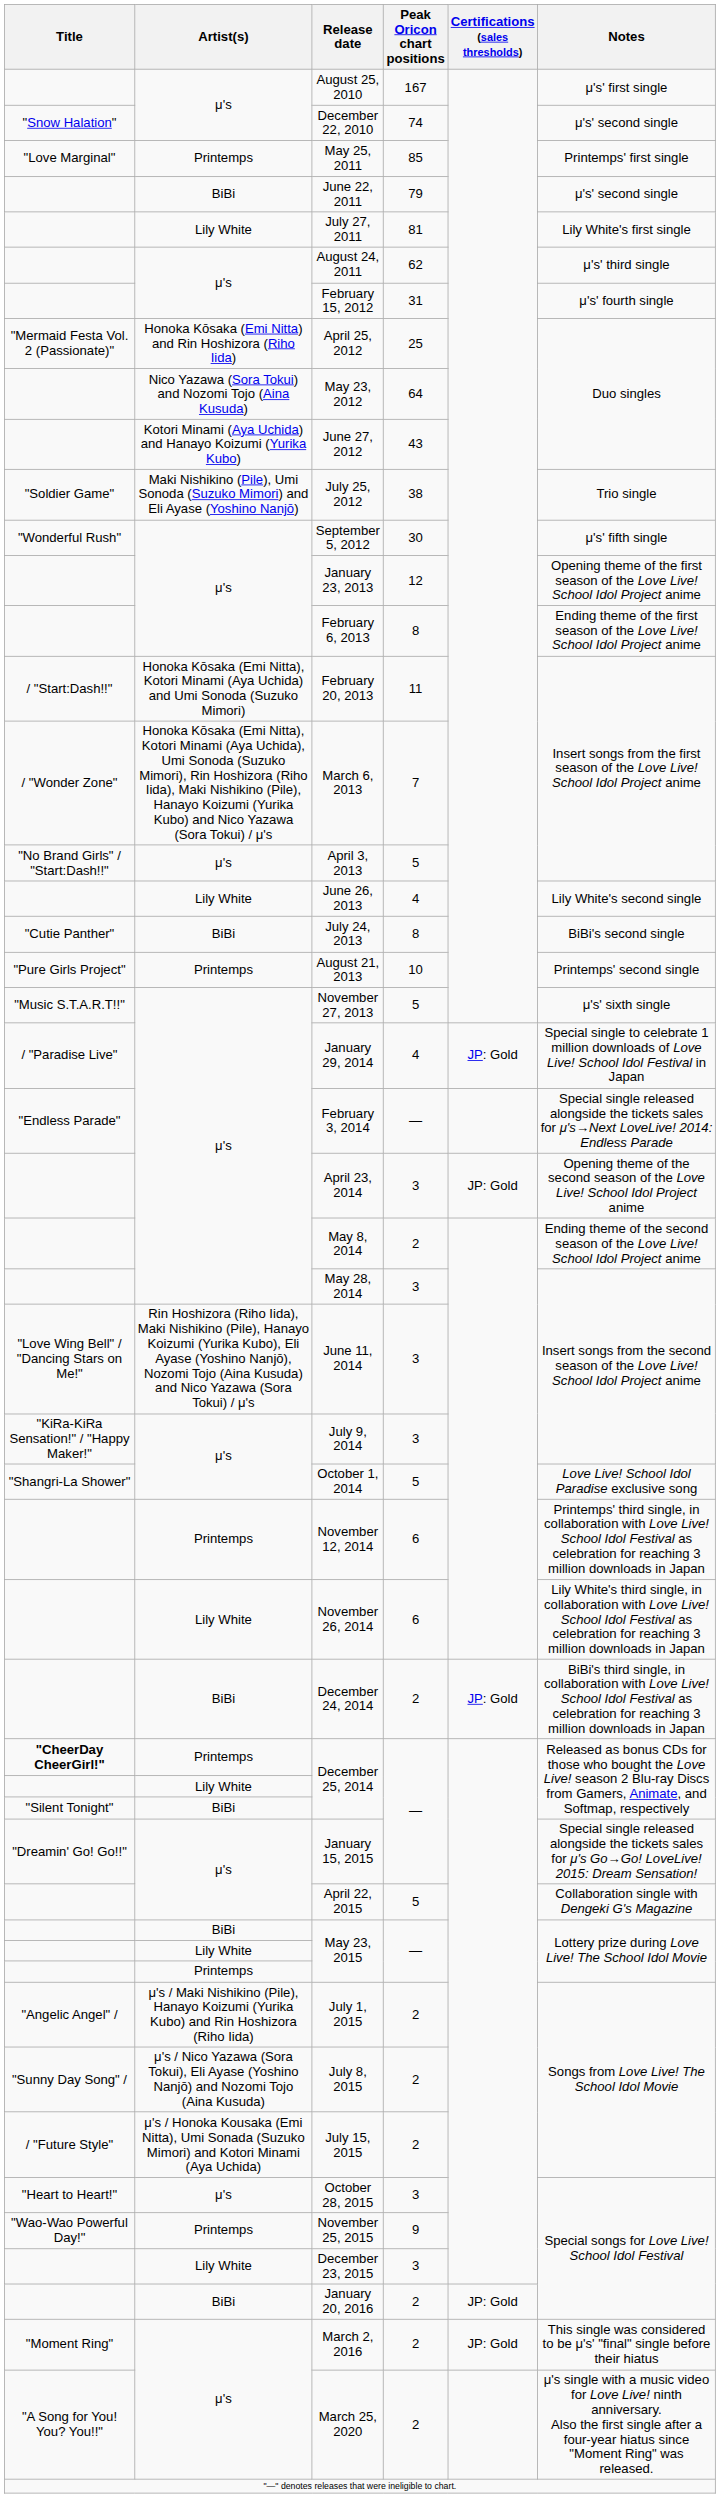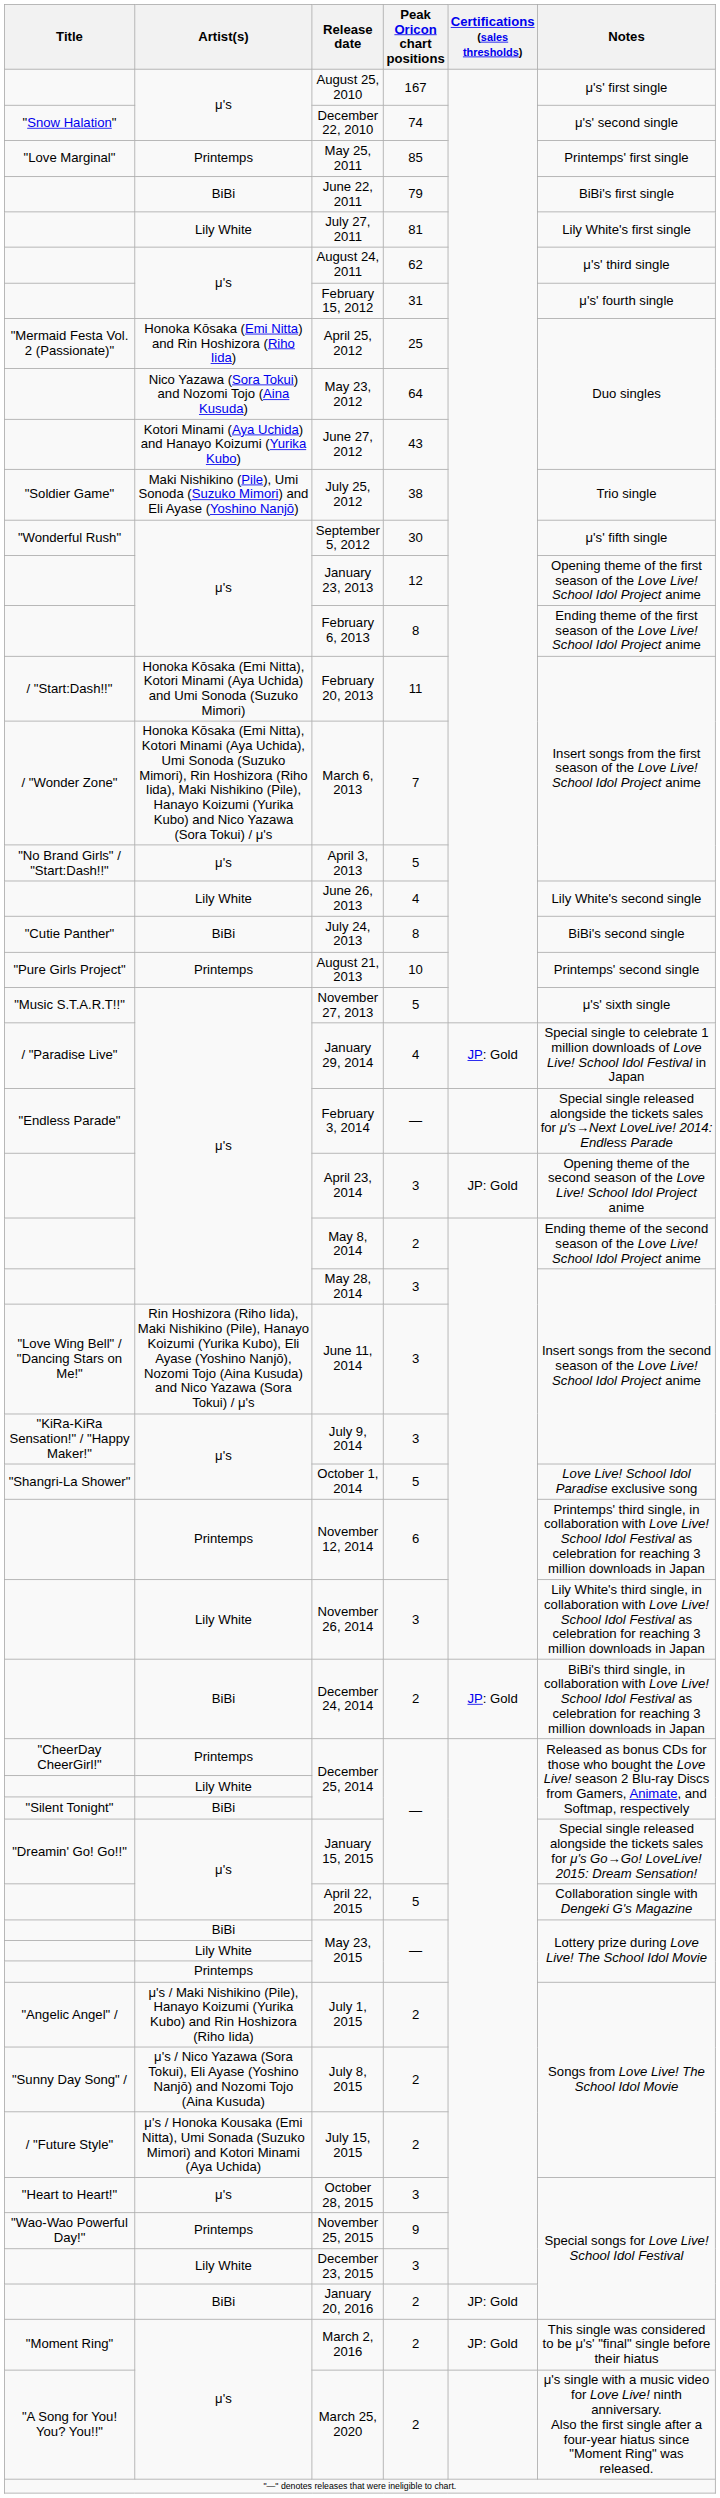June 22, 2011 | Notes: μ's' second single -> BiBi's first single
November 26, 2014 | Peak Oricon chart positions: 6 -> 3
Printemps / December 25, 2014 | Title: bold -> normal
